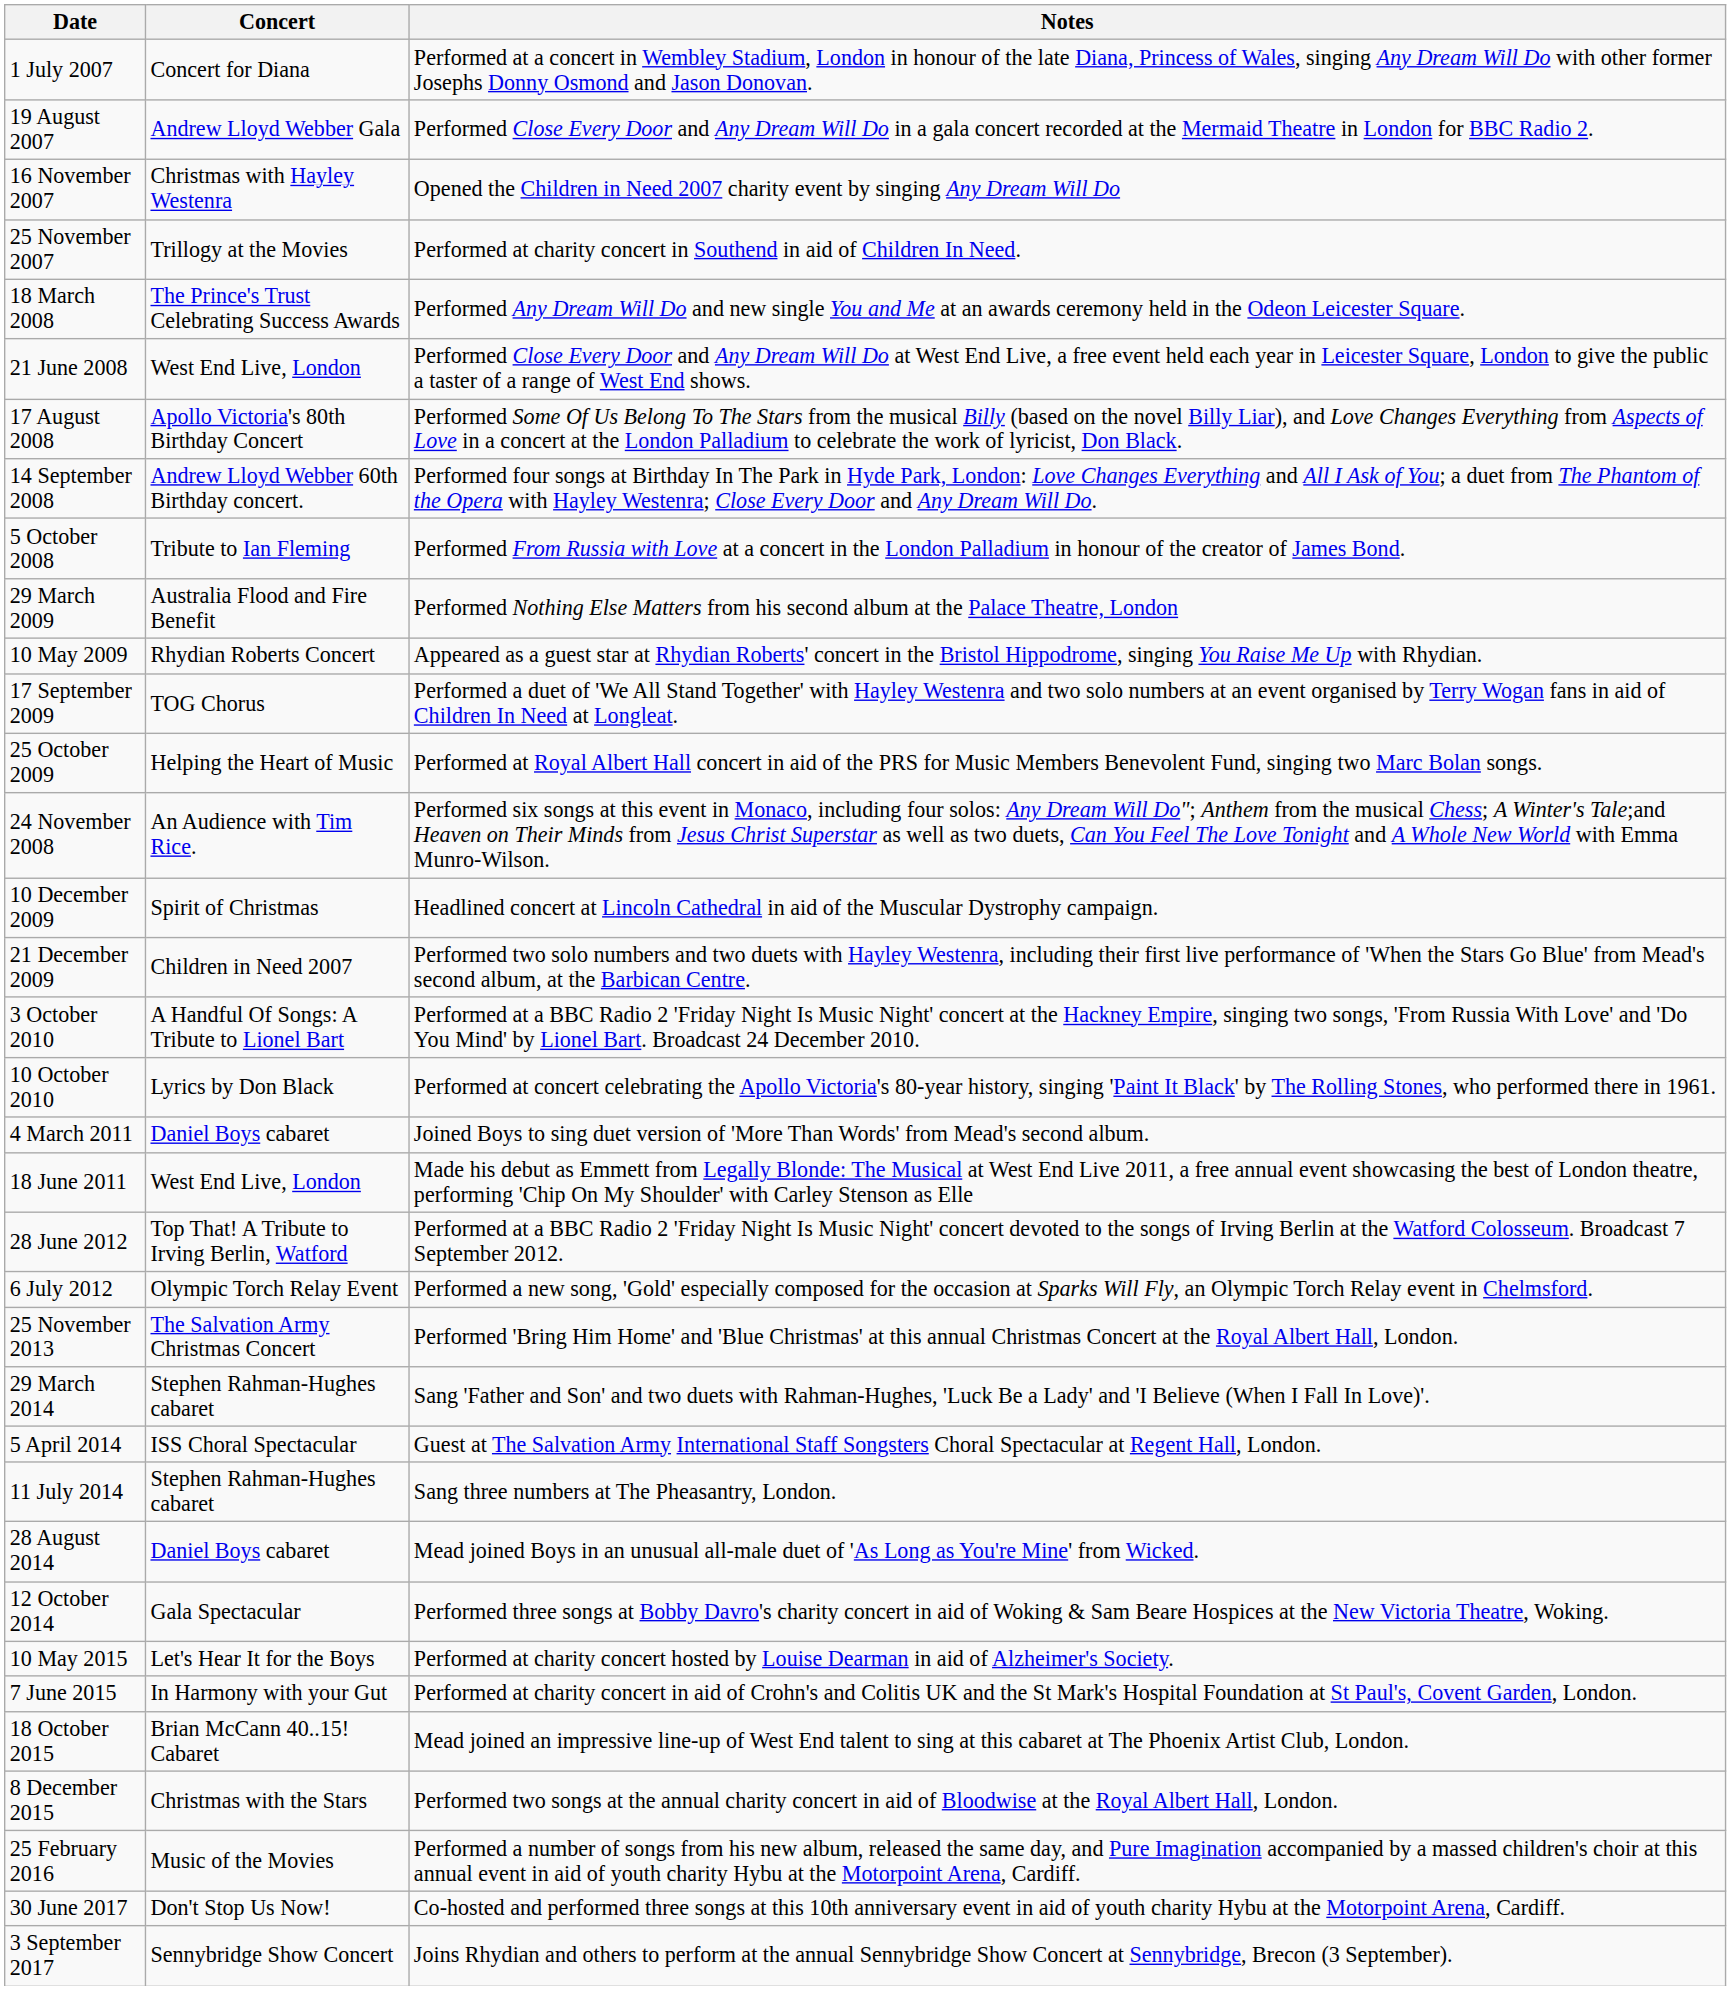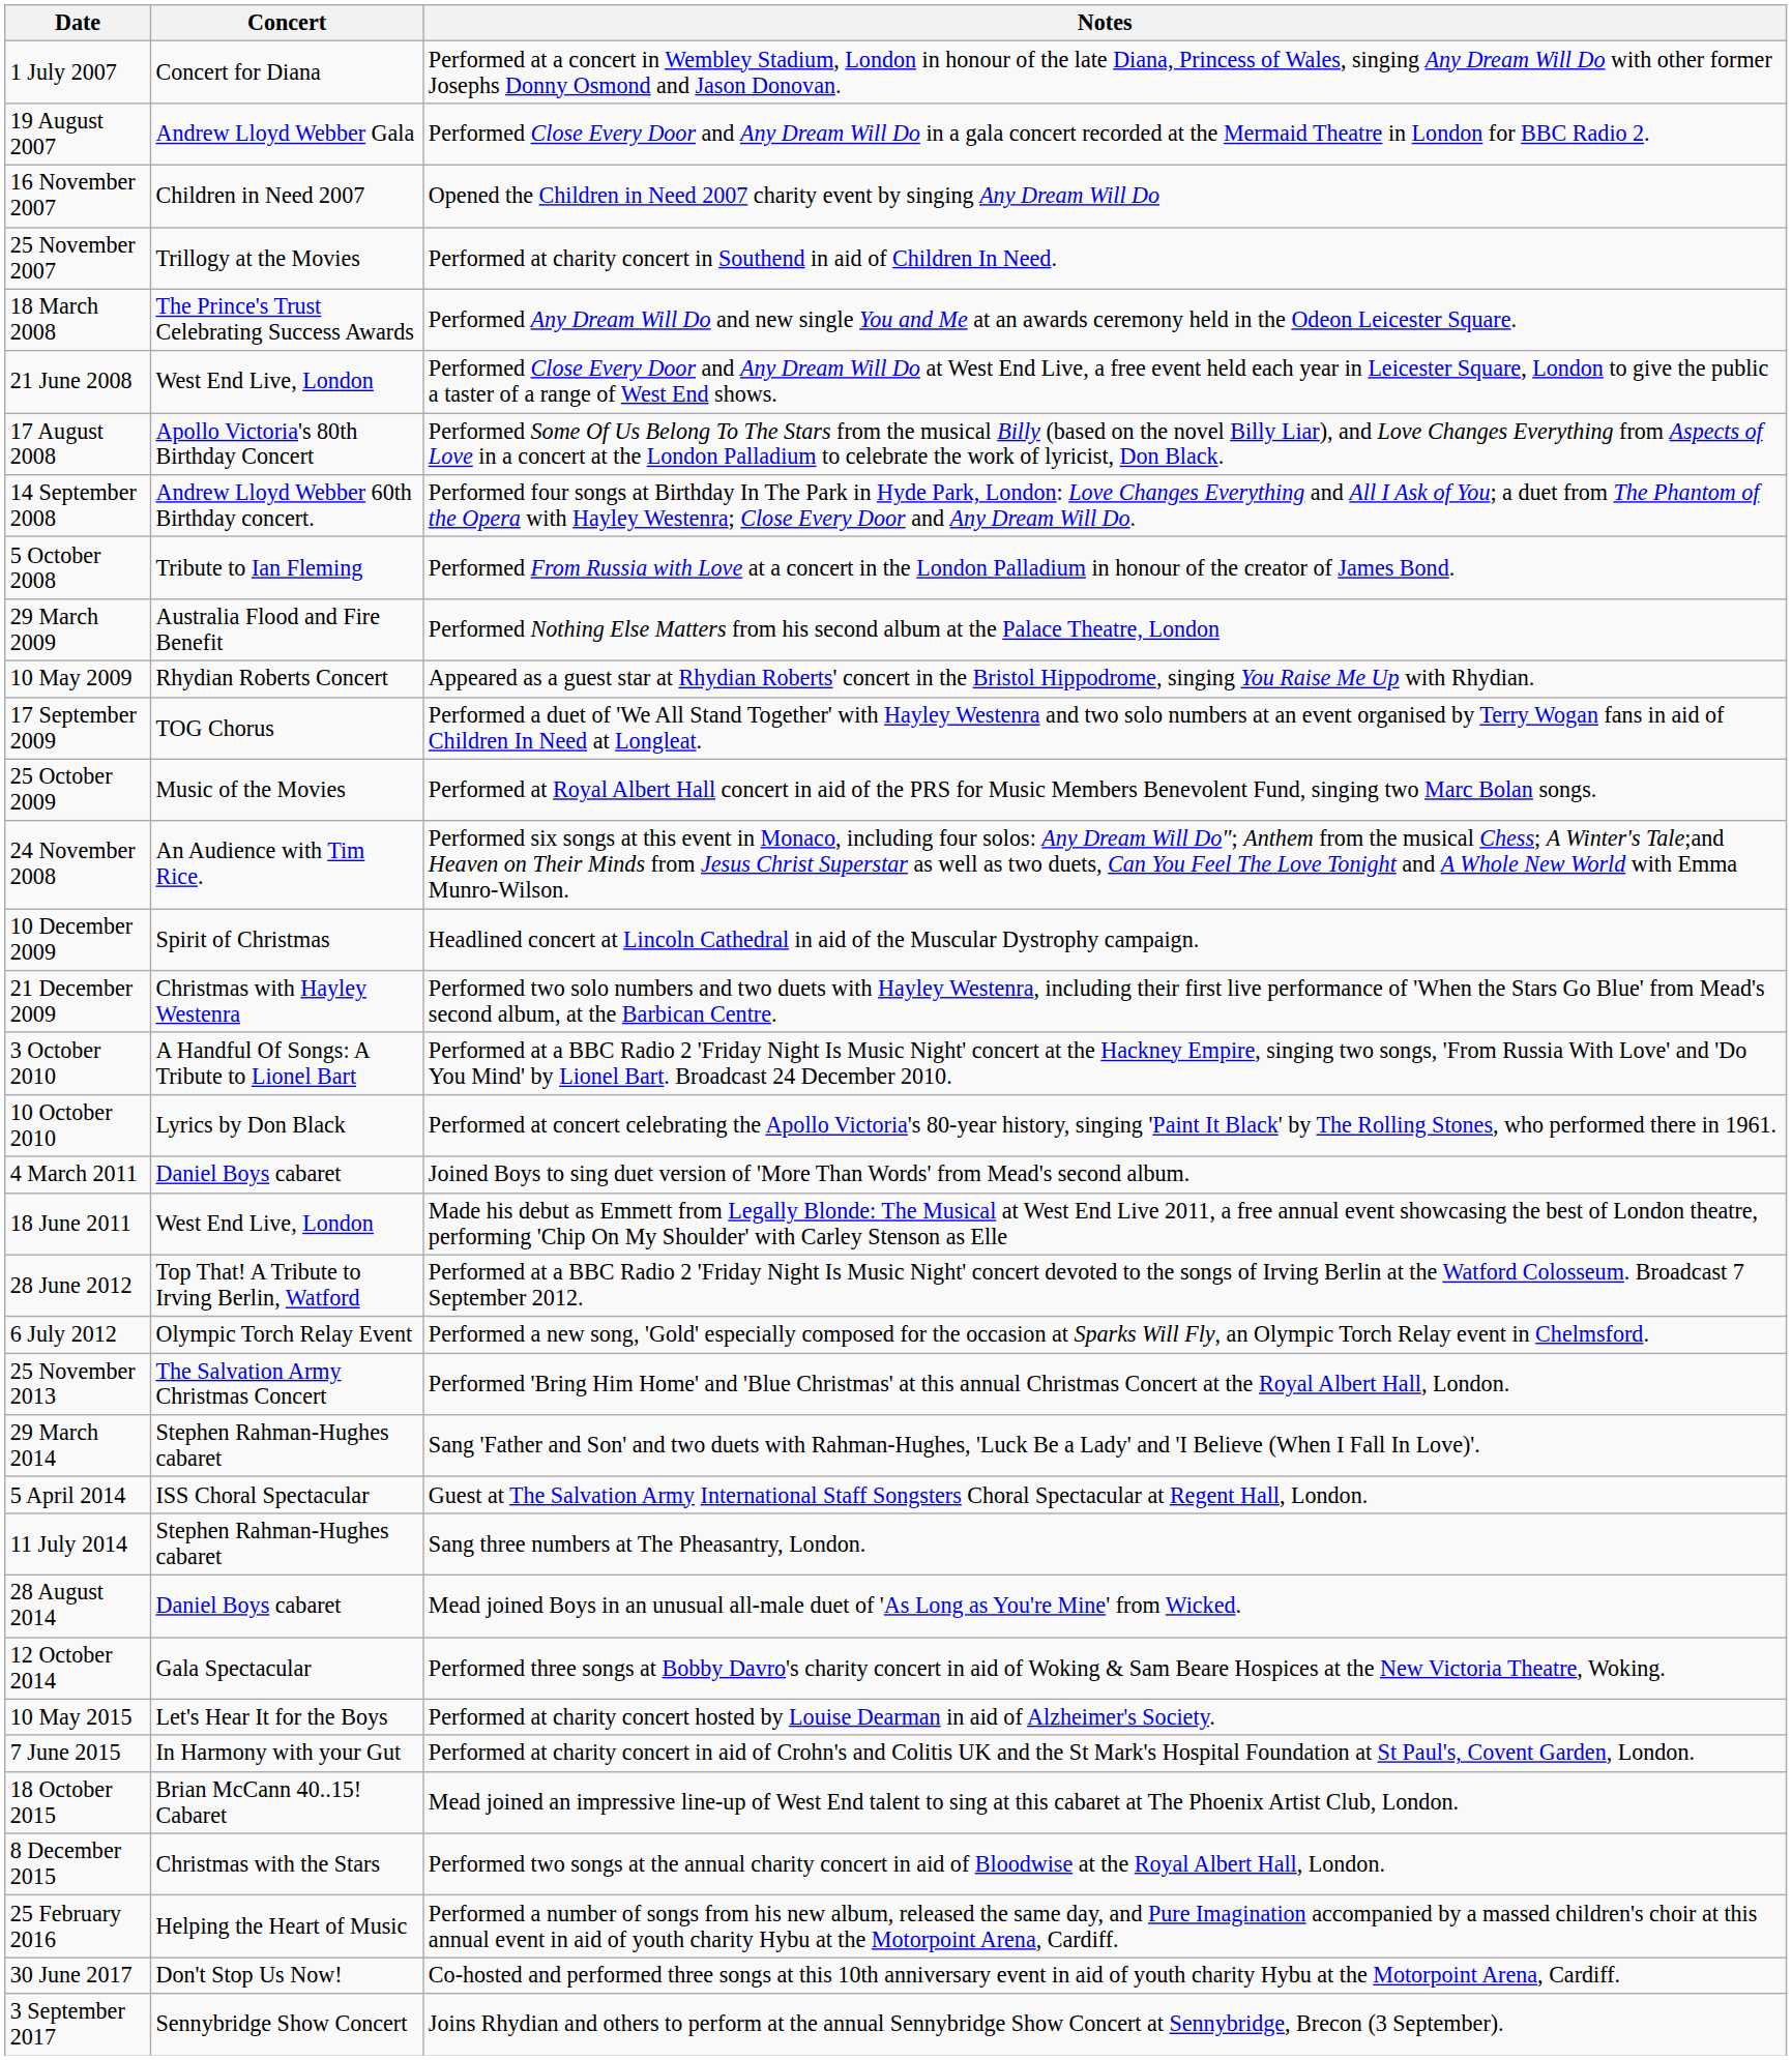16 November 2007 | Concert: Christmas with Hayley Westenra -> Children in Need 2007
25 October 2009 | Concert: Helping the Heart of Music -> Music of the Movies
21 December 2009 | Concert: Children in Need 2007 -> Christmas with Hayley Westenra
25 February 2016 | Concert: Music of the Movies -> Helping the Heart of Music
